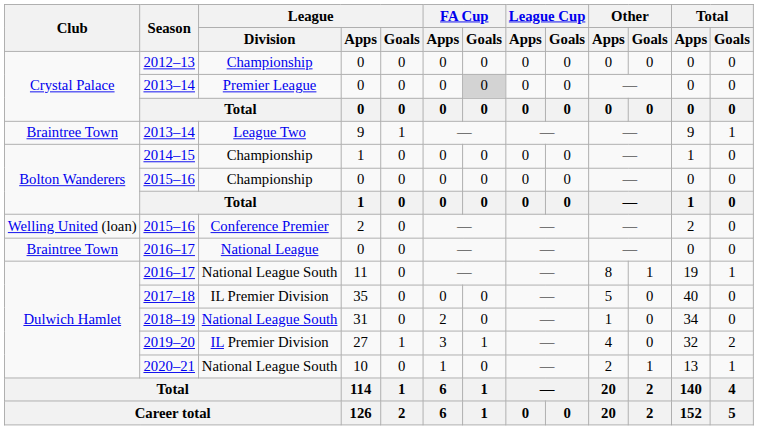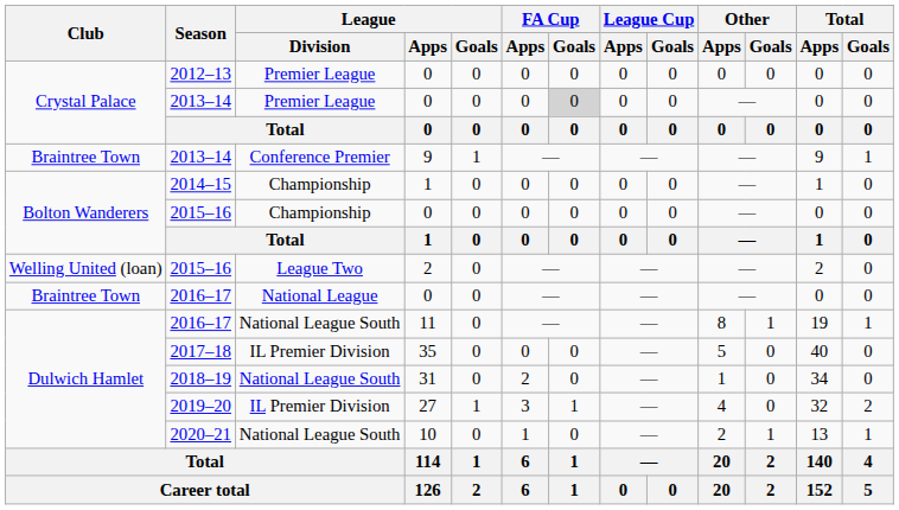2012–13 | League / Division: Championship -> Premier League
2013–14 / 9 | League / Division: League Two -> Conference Premier
2015–16 / 2 | League / Division: Conference Premier -> League Two
